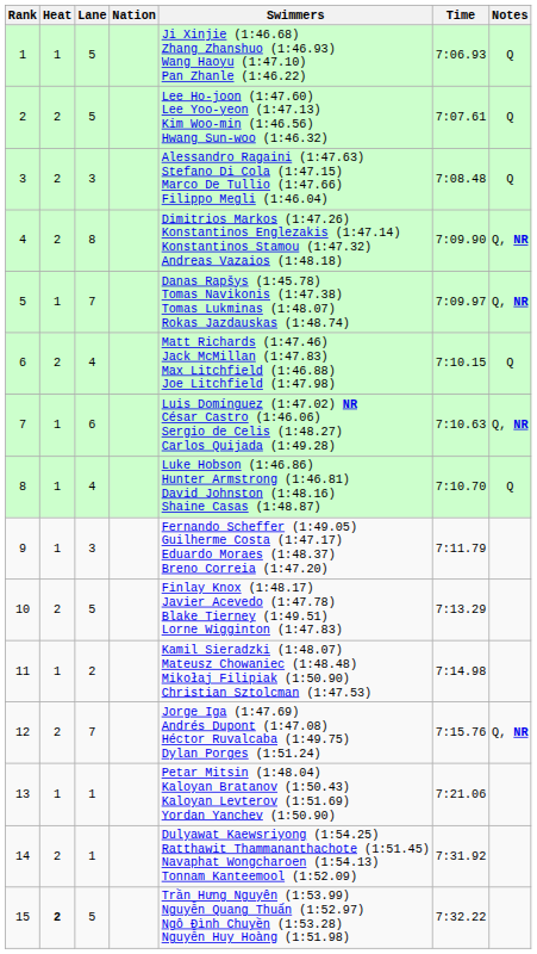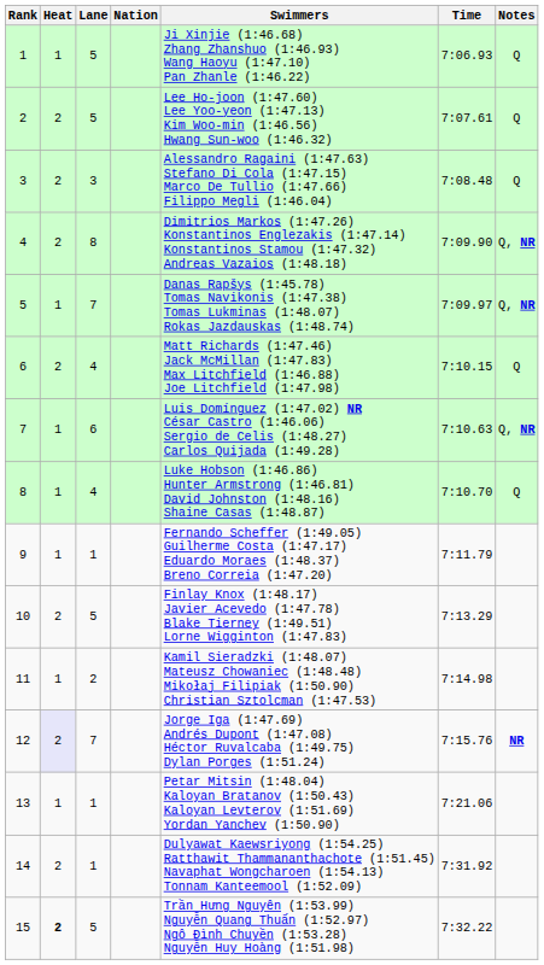9 | Lane: 3 -> 1
12 | Heat: no background -> lavender background
12 | Notes: Q, NR -> NR
